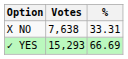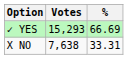rows swapped: ✓ YES <-> X NO
